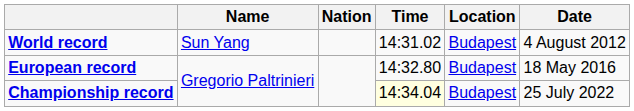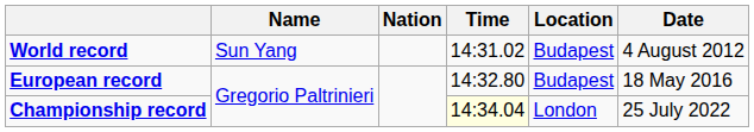Championship record | Location: Budapest -> London
